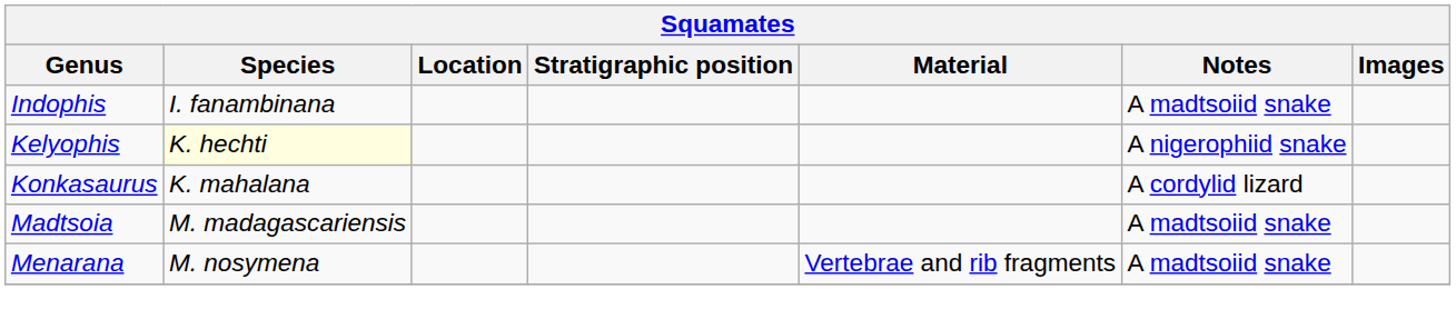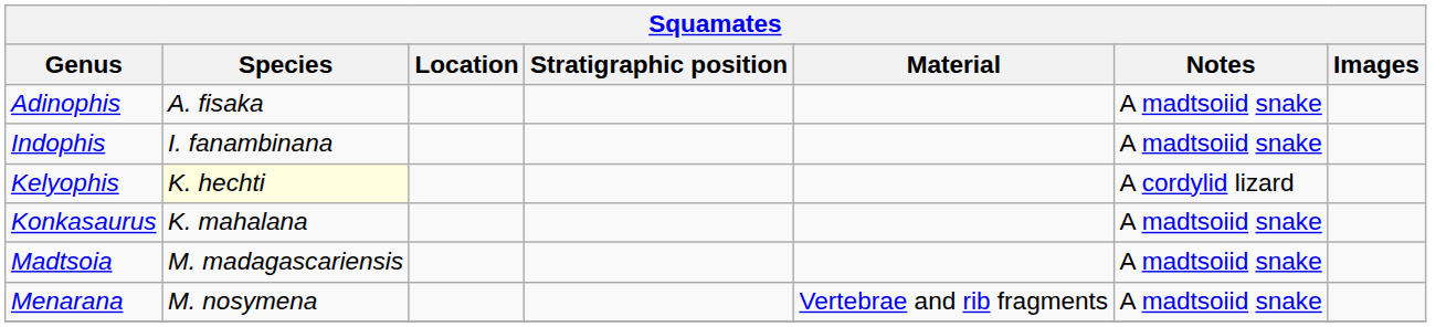+ row: Adinophis | A. fisaka | A madtsoiid snake
Kelyophis | Notes: A nigerophiid snake -> A cordylid lizard
Konkasaurus | Notes: A cordylid lizard -> A madtsoiid snake
